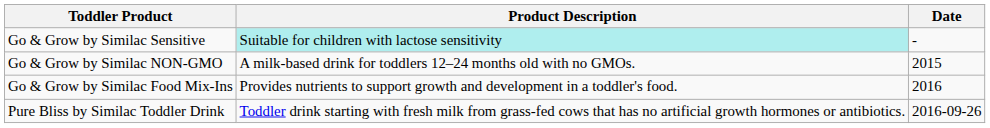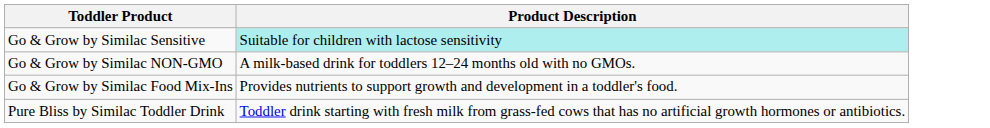- column: Date | - | 2015 | 2016 | 2016-09-26
